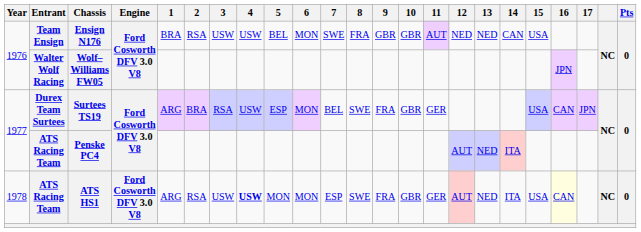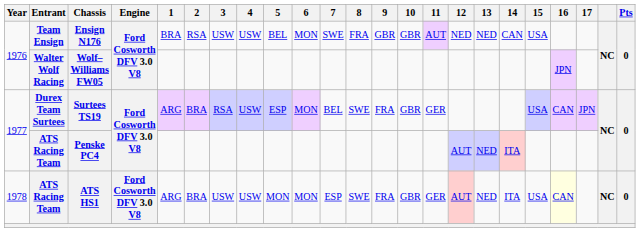ATS HS1 | 2: RSA -> BRA
ATS HS1 | 4: bold -> normal
